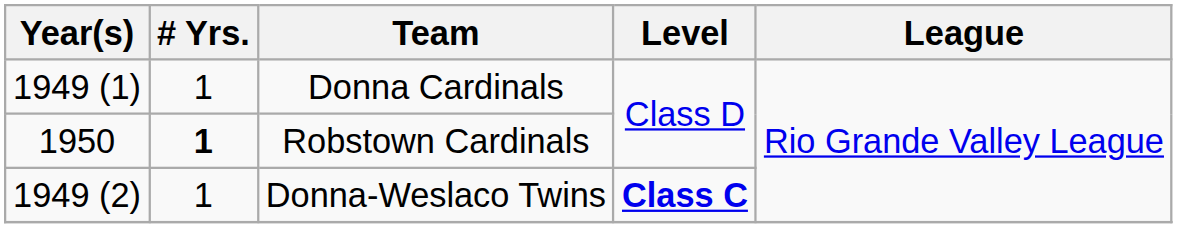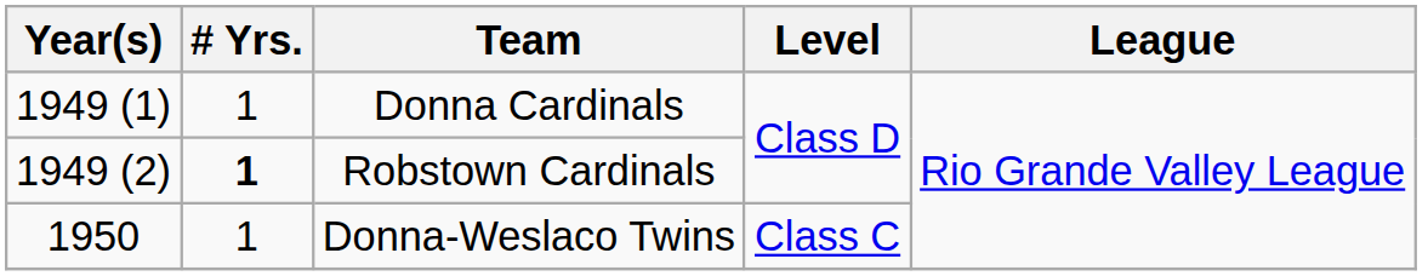Robstown Cardinals | Year(s): 1950 -> 1949 (2)
Donna-Weslaco Twins | Year(s): 1949 (2) -> 1950
Donna-Weslaco Twins | Level: bold -> normal
